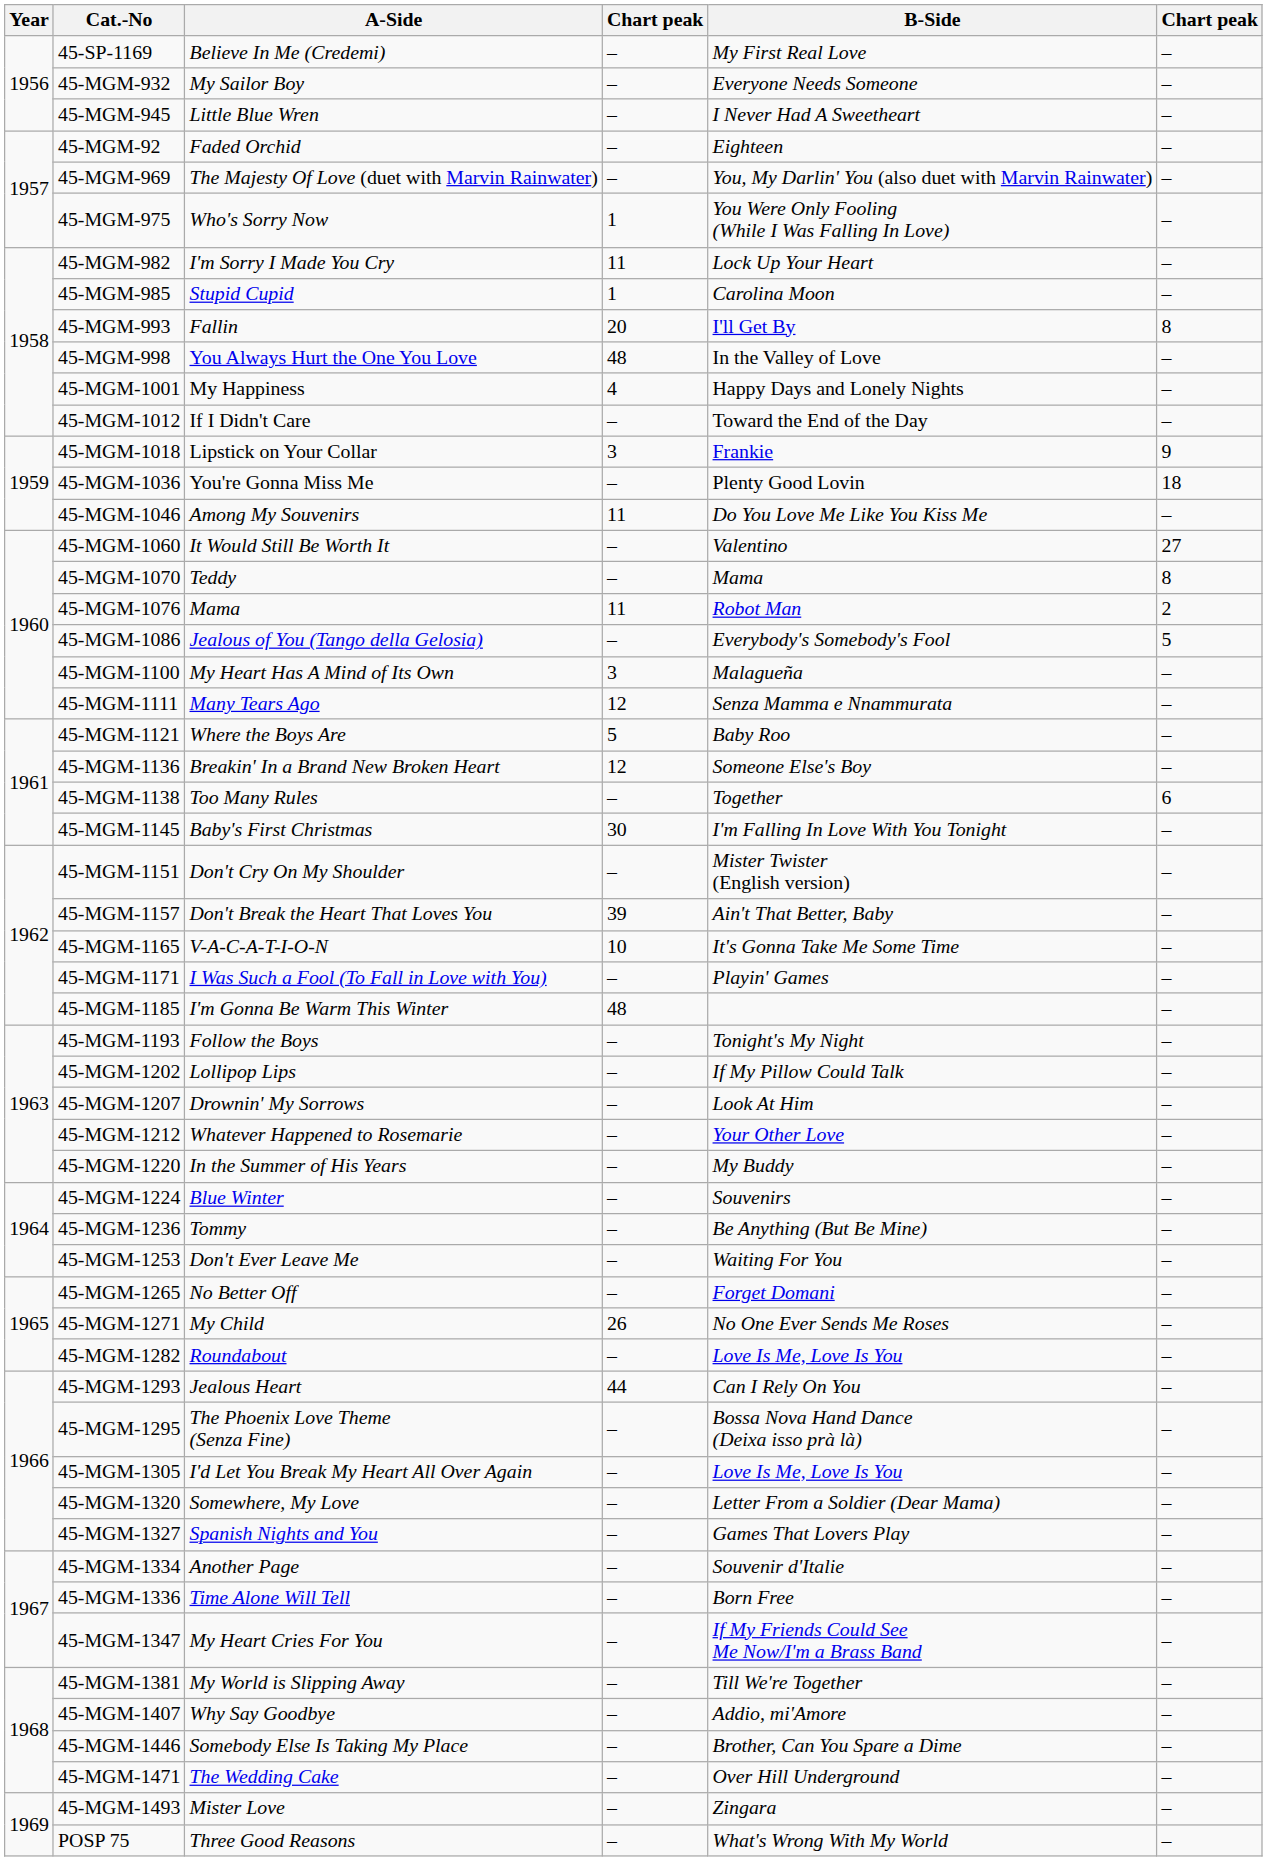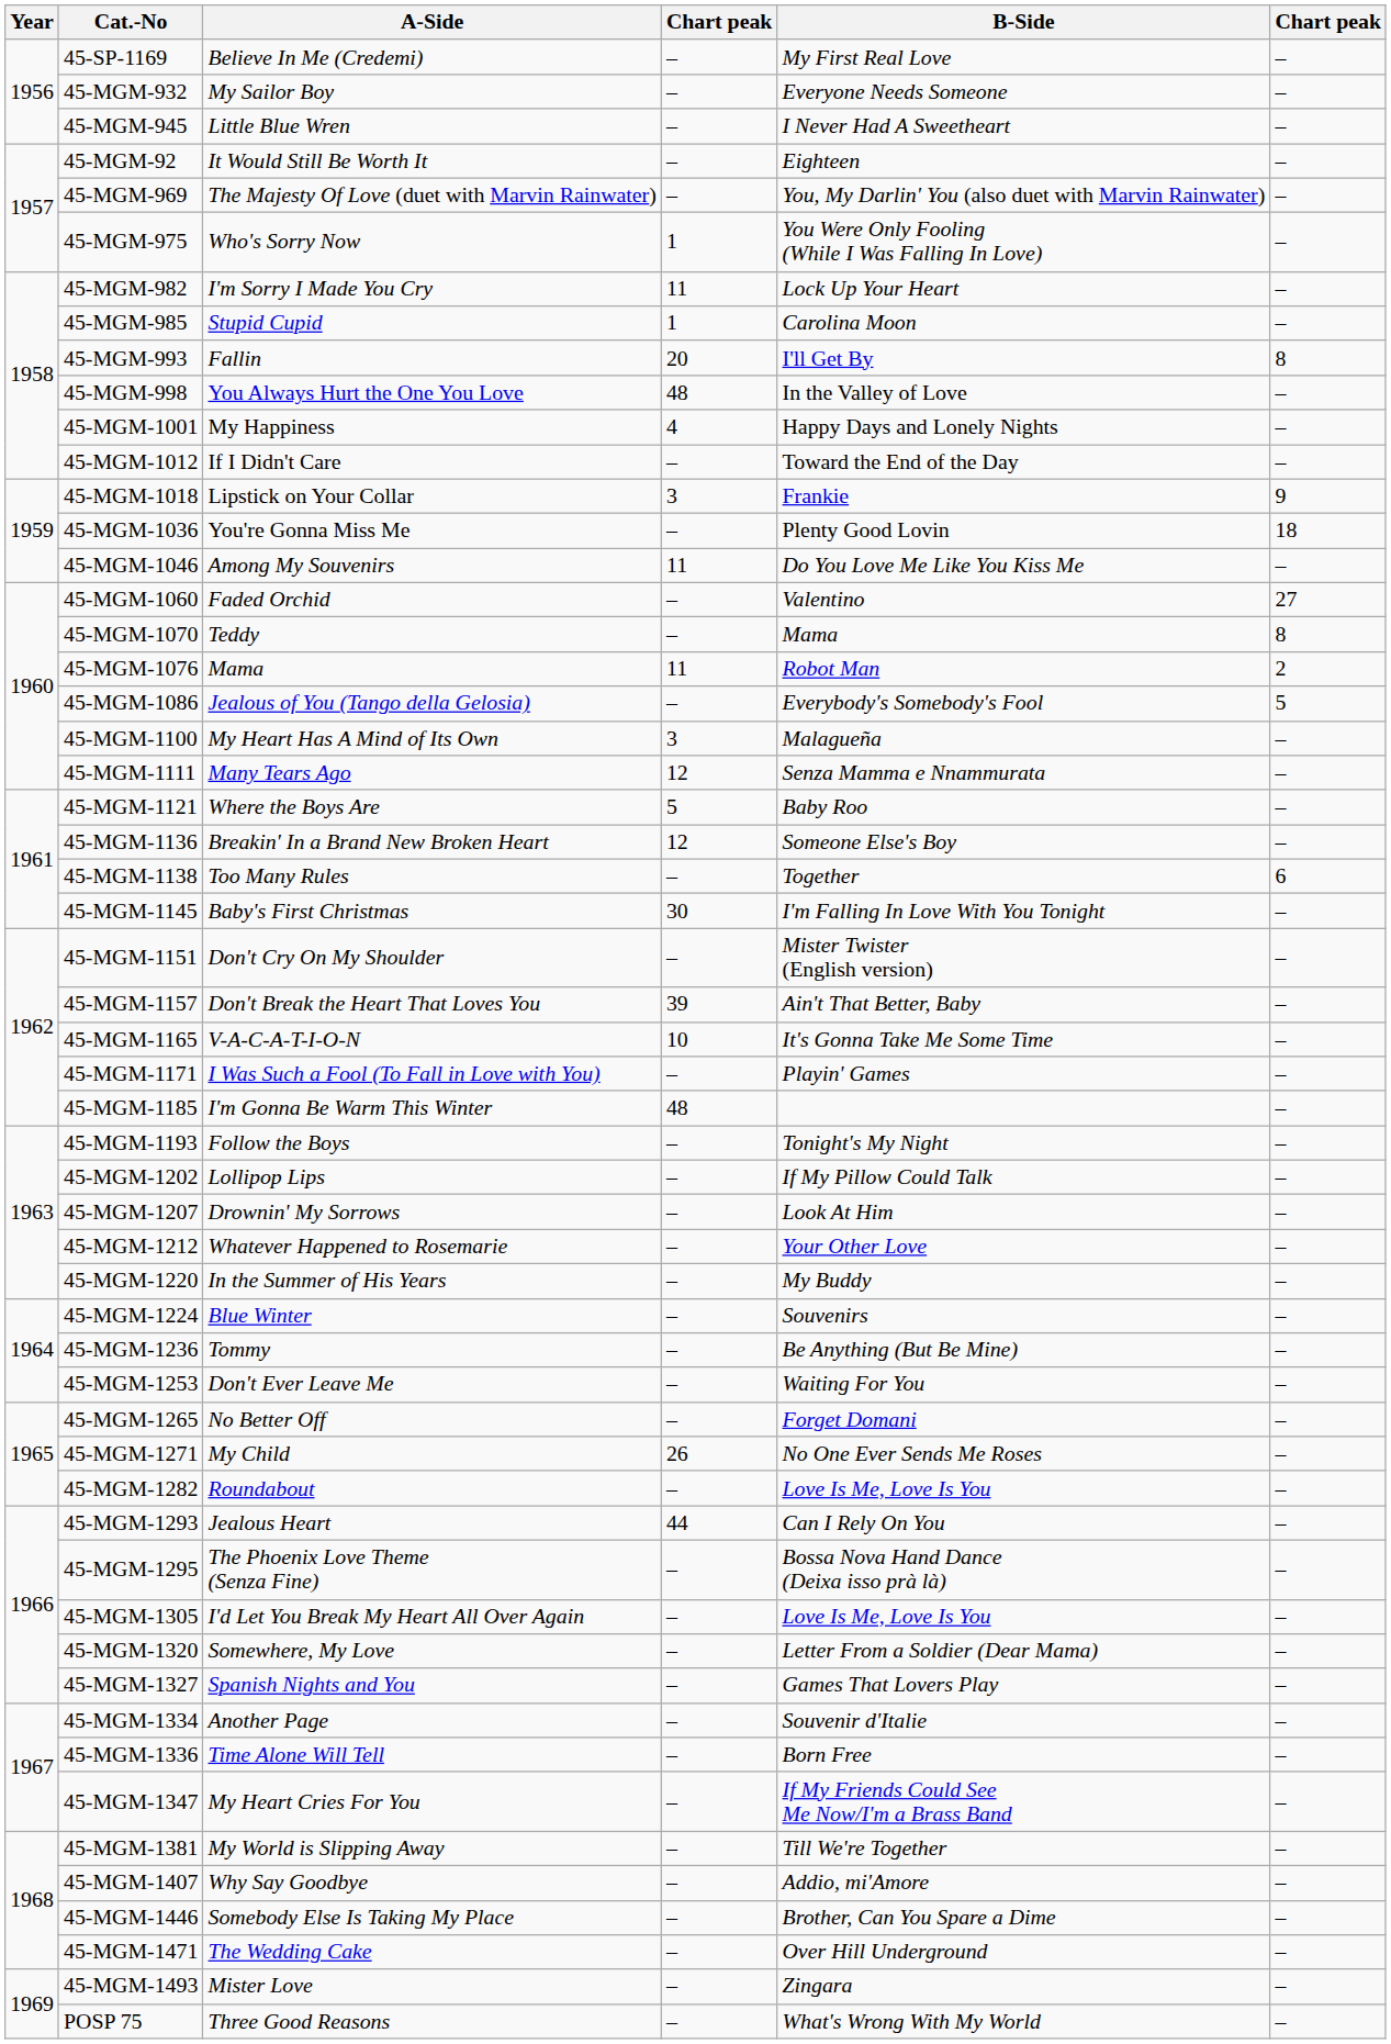45-MGM-92 | A-Side: Faded Orchid -> It Would Still Be Worth It
45-MGM-1060 | A-Side: It Would Still Be Worth It -> Faded Orchid
